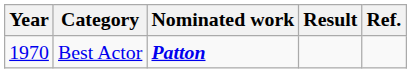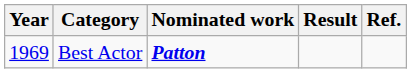Best Actor | Year: 1970 -> 1969
